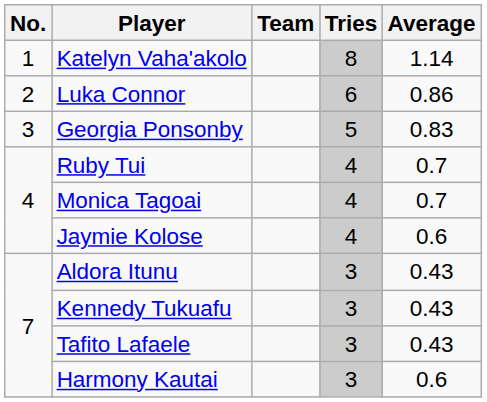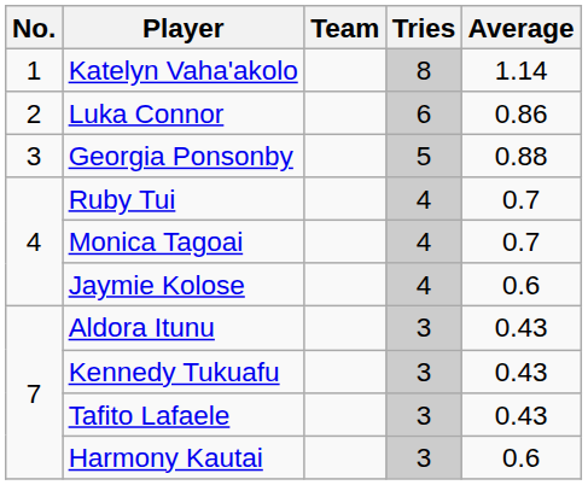Georgia Ponsonby | Average: 0.83 -> 0.88
